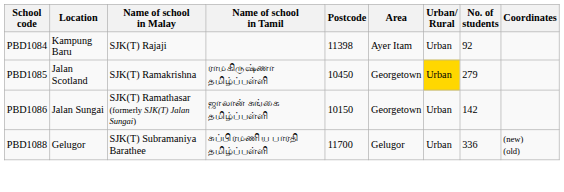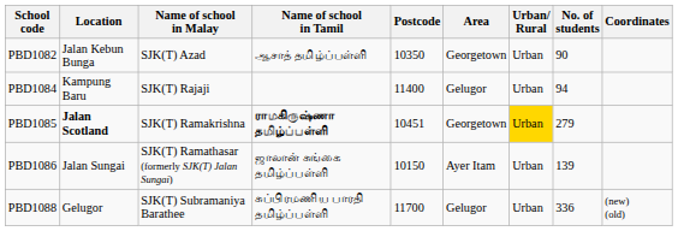+ row: PBD1082 | Jalan Kebun Bunga | SJK(T) Azad | ஆசாத் தமிழ்ப்பள்ளி | 10350 | Georgetown | Urban | 90
PBD1084 | Postcode: 11398 -> 11400
PBD1084 | Area: Ayer Itam -> Gelugor
PBD1084 | No. of students: 92 -> 94
PBD1085 | Location: normal -> bold
PBD1085 | Name of school in Tamil: normal -> bold
PBD1085 | Postcode: 10450 -> 10451
PBD1086 | Area: Georgetown -> Ayer Itam
PBD1086 | No. of students: 142 -> 139
